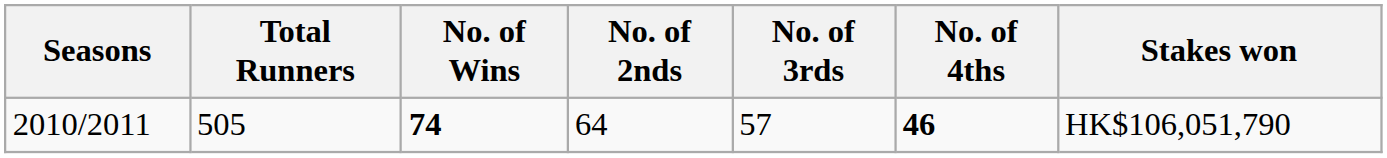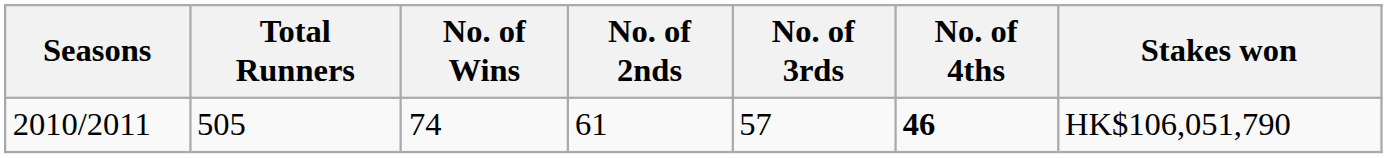2010/2011 | No. of Wins: bold -> normal
2010/2011 | No. of 2nds: 64 -> 61
